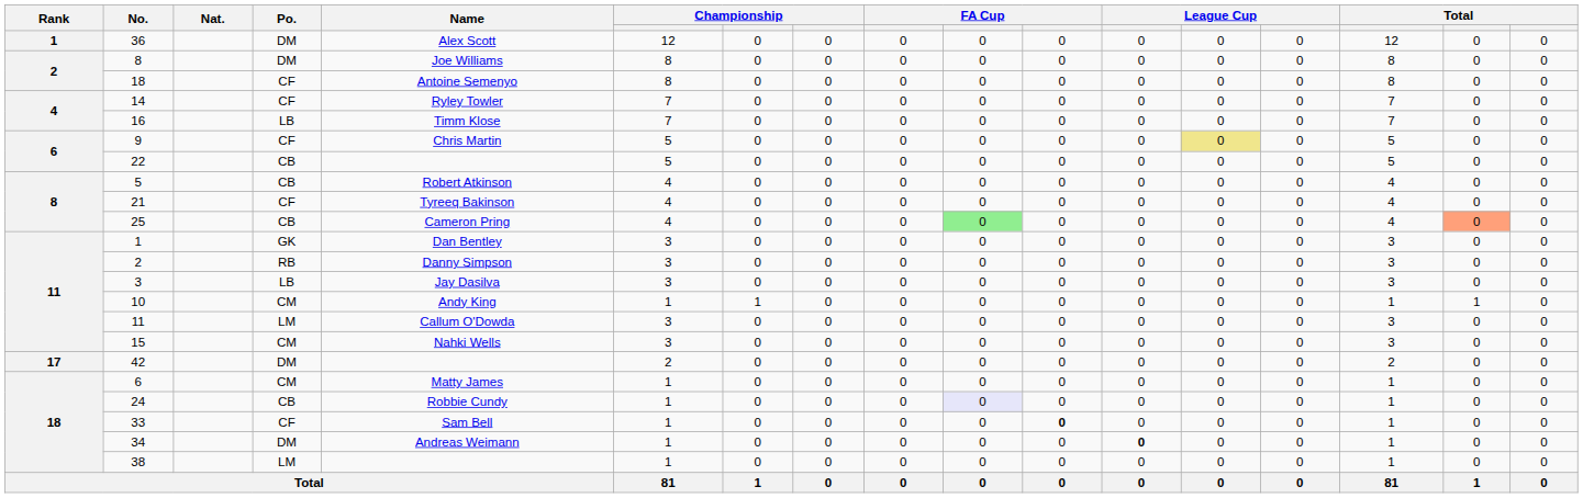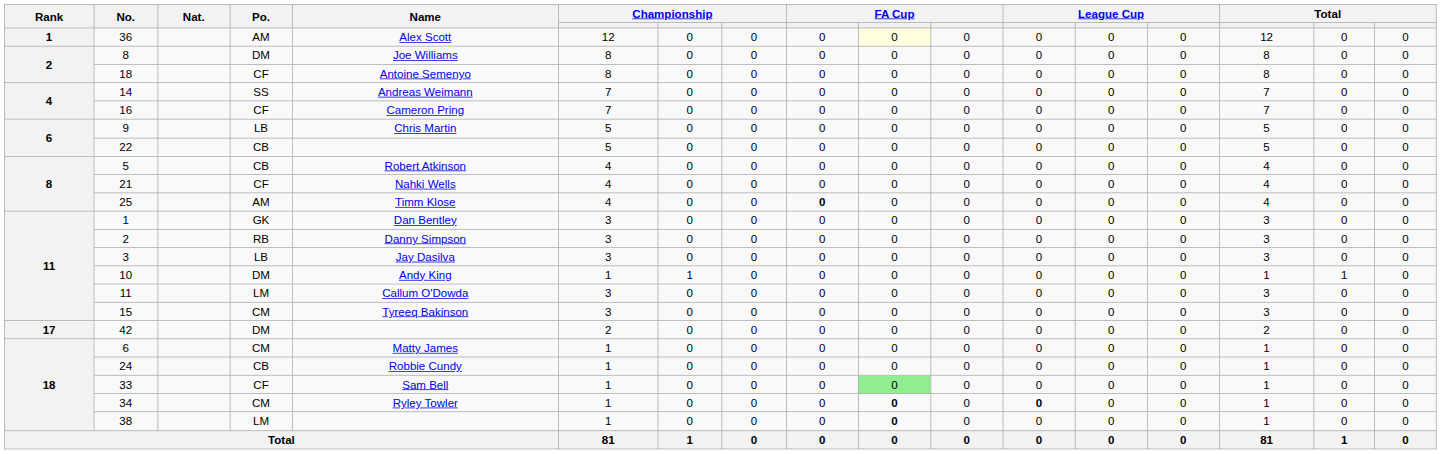36 | Po.: DM -> AM
36 | column 10: no background -> lightyellow background
14 | Po.: CF -> SS
14 | Name: Ryley Towler -> Andreas Weimann
16 | Po.: LB -> CF
16 | Name: Timm Klose -> Cameron Pring
9 | Po.: CF -> LB
9 | column 13: khaki background -> no background
21 | Name: Tyreeq Bakinson -> Nahki Wells
25 | Po.: CB -> AM
25 | Name: Cameron Pring -> Timm Klose
25 | column 9: normal -> bold
25 | column 10: lightgreen background -> no background
25 | column 16: lightsalmon background -> no background
10 | Po.: CM -> DM
15 | Name: Nahki Wells -> Tyreeq Bakinson
24 | column 10: lavender background -> no background
33 | column 10: no background -> lightgreen background
33 | column 11: bold -> normal
34 | Po.: DM -> CM
34 | Name: Andreas Weimann -> Ryley Towler
34 | column 10: normal -> bold
38 | column 10: normal -> bold
